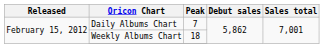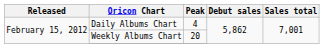Daily Albums Chart | Peak: 7 -> 4
Weekly Albums Chart | Peak: 18 -> 20
